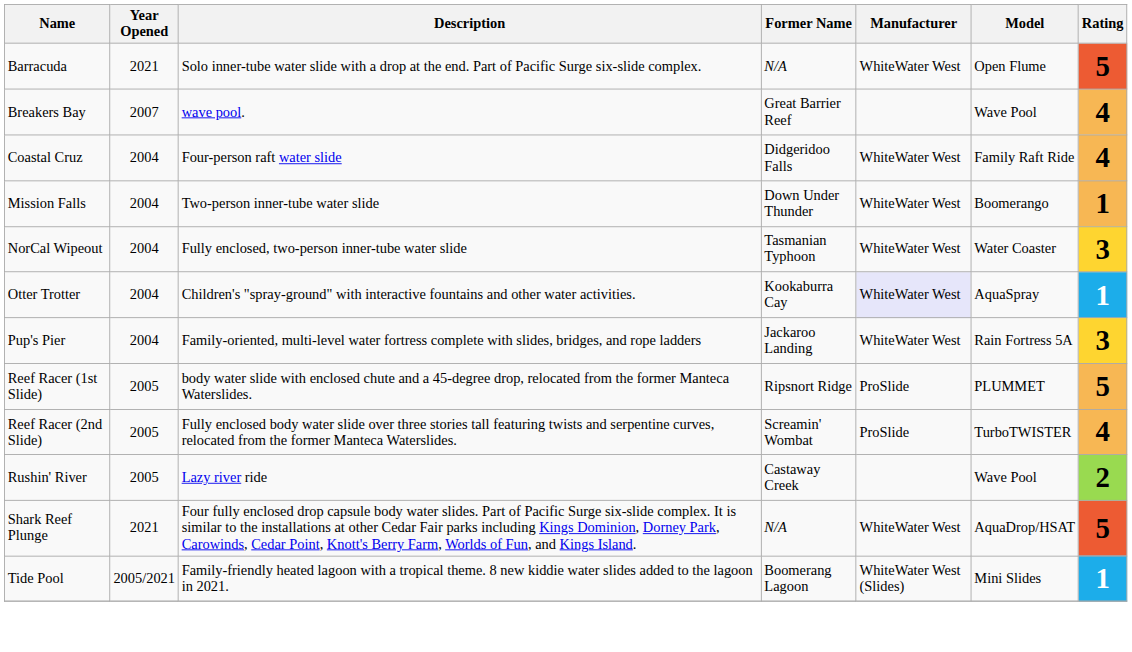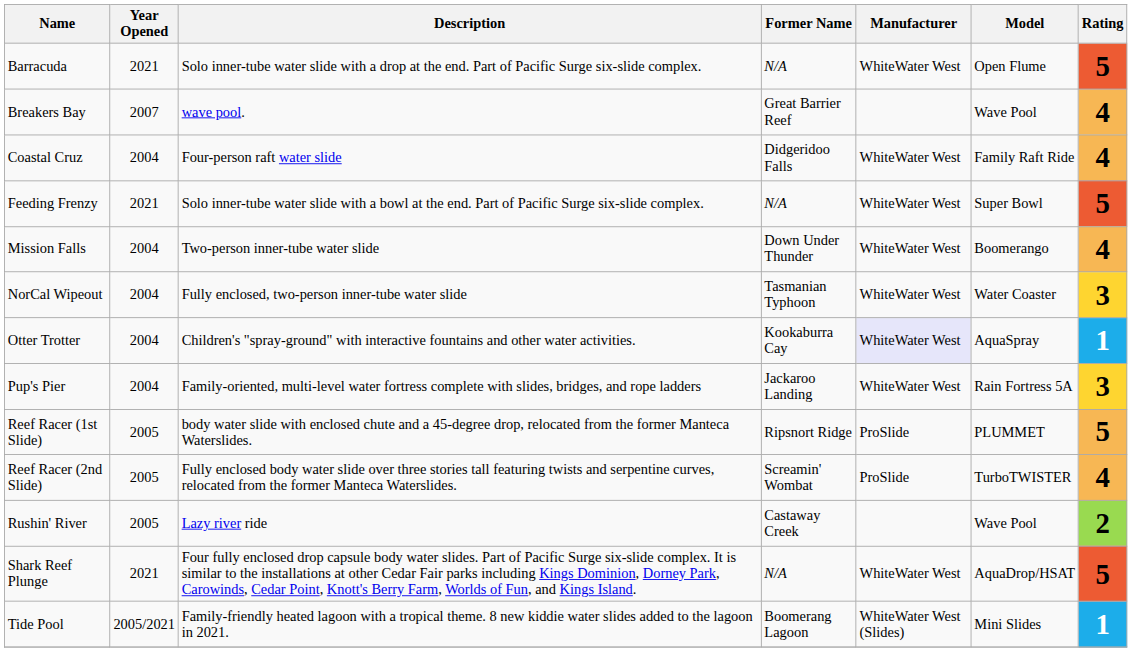+ row: Feeding Frenzy | 2021 | Solo inner-tube water slide with a bowl at the end. Part of Pacific Surge six-slide complex. | N/A | WhiteWater West | Super Bowl | 5
Mission Falls | Rating: 1 -> 4
